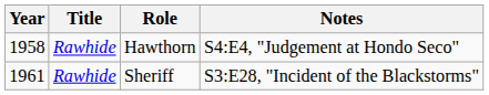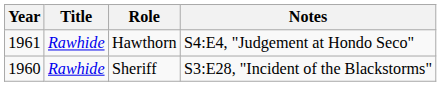Hawthorn | Year: 1958 -> 1961
Sheriff | Year: 1961 -> 1960
